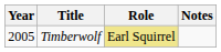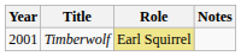Timberwolf | Year: 2005 -> 2001
